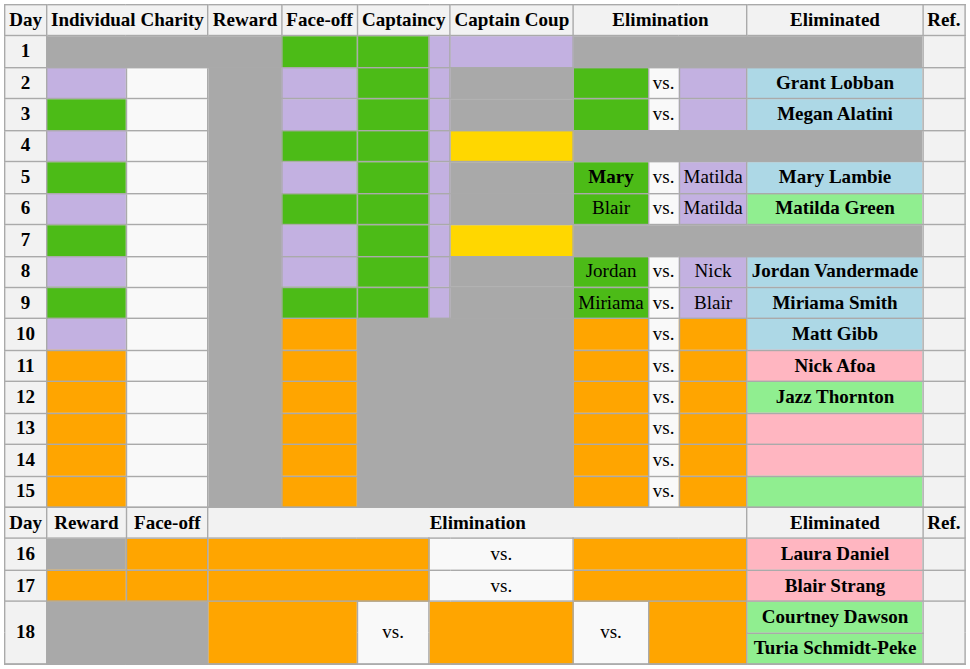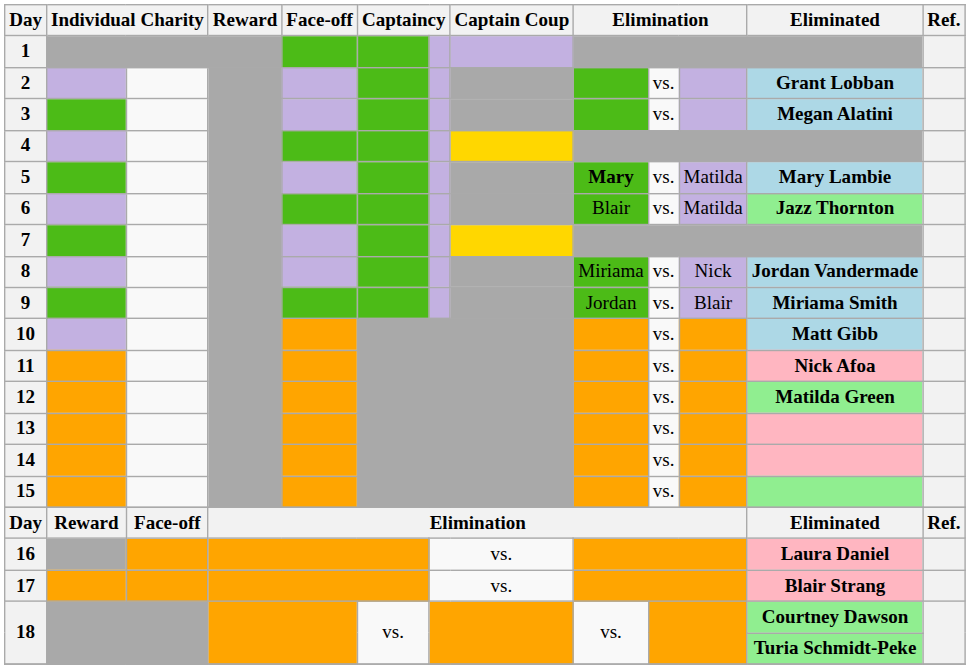6 | Eliminated: Matilda Green -> Jazz Thornton
8 | column 9: Jordan -> Miriama
9 | column 9: Miriama -> Jordan
12 | Eliminated: Jazz Thornton -> Matilda Green
